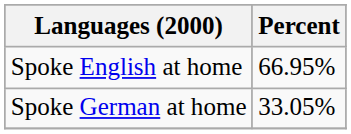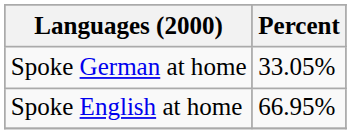rows swapped: Spoke English at home <-> Spoke German at home
